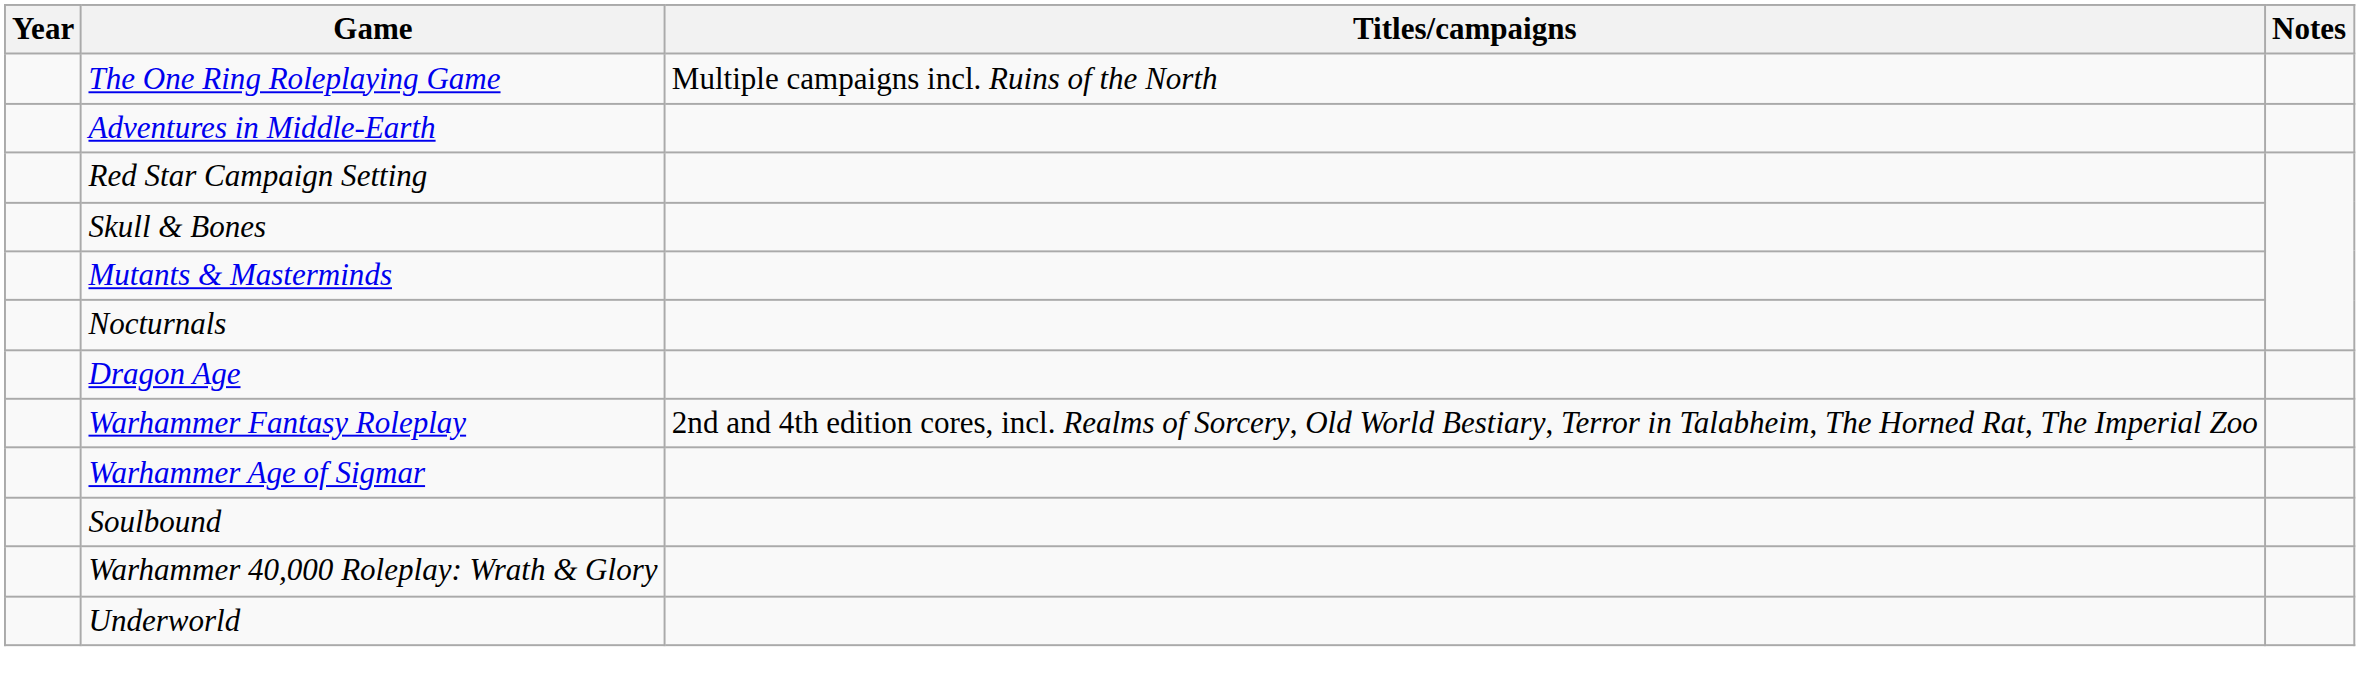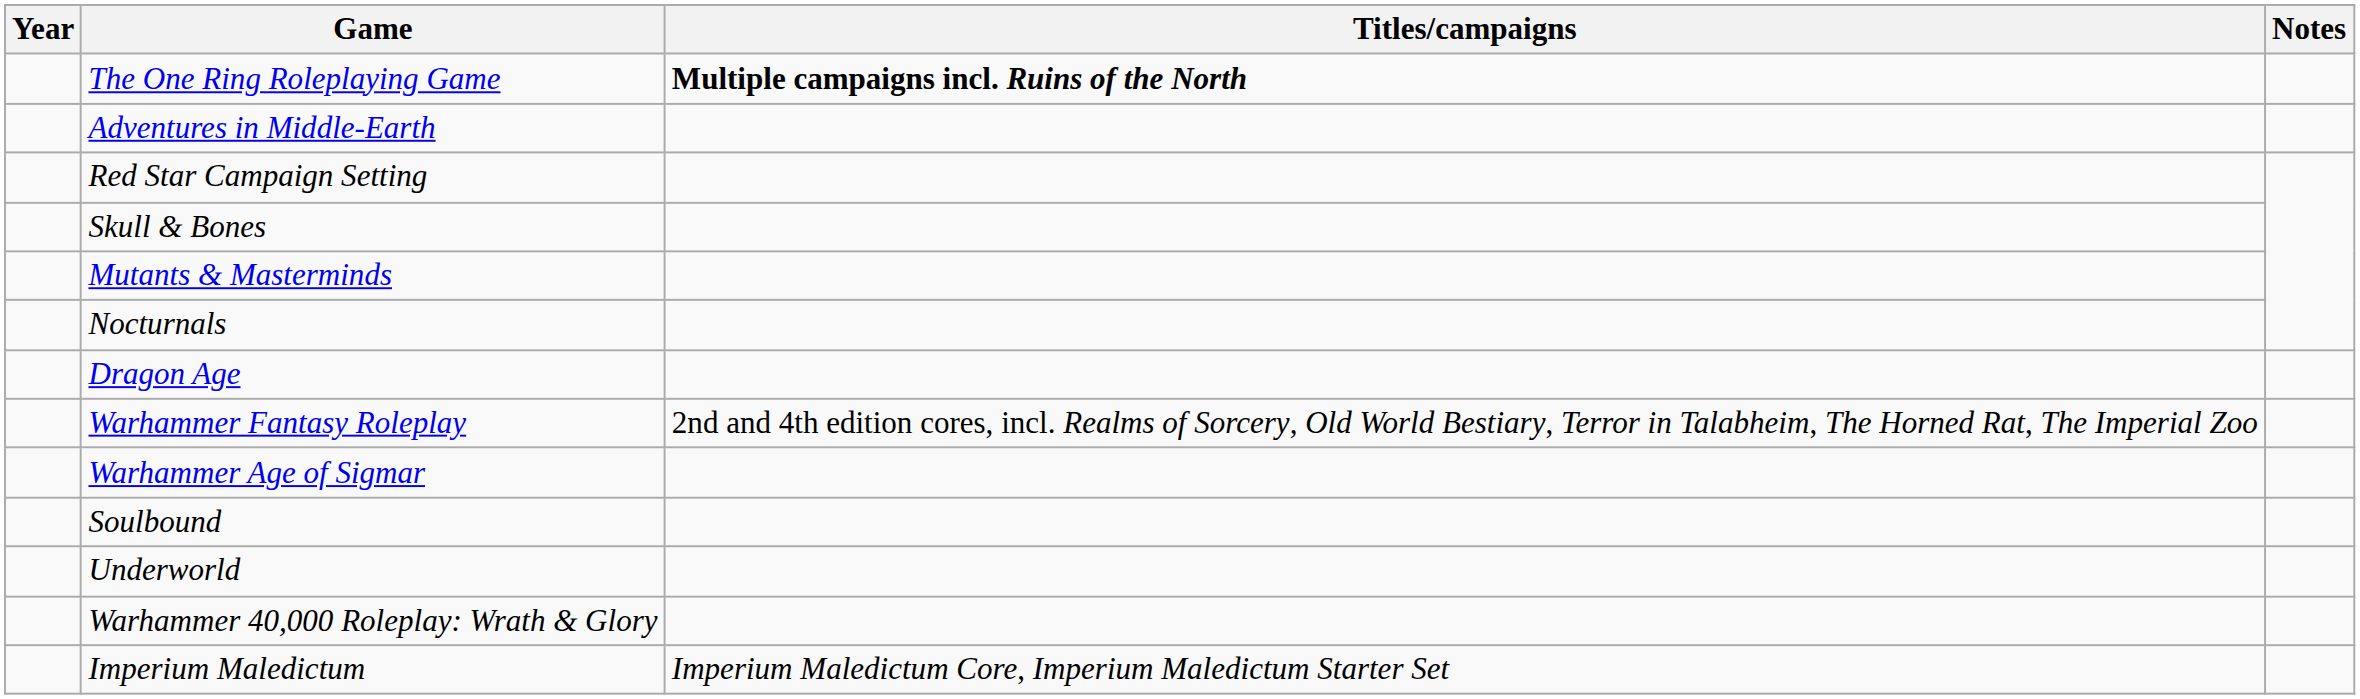The One Ring Roleplaying Game | Titles/campaigns: normal -> bold
rows swapped: Warhammer 40,000 Roleplay: Wrath & Glory <-> Underworld
+ row: Imperium Maledictum | Imperium Maledictum Core, Imperium Maledictum Starter Set
